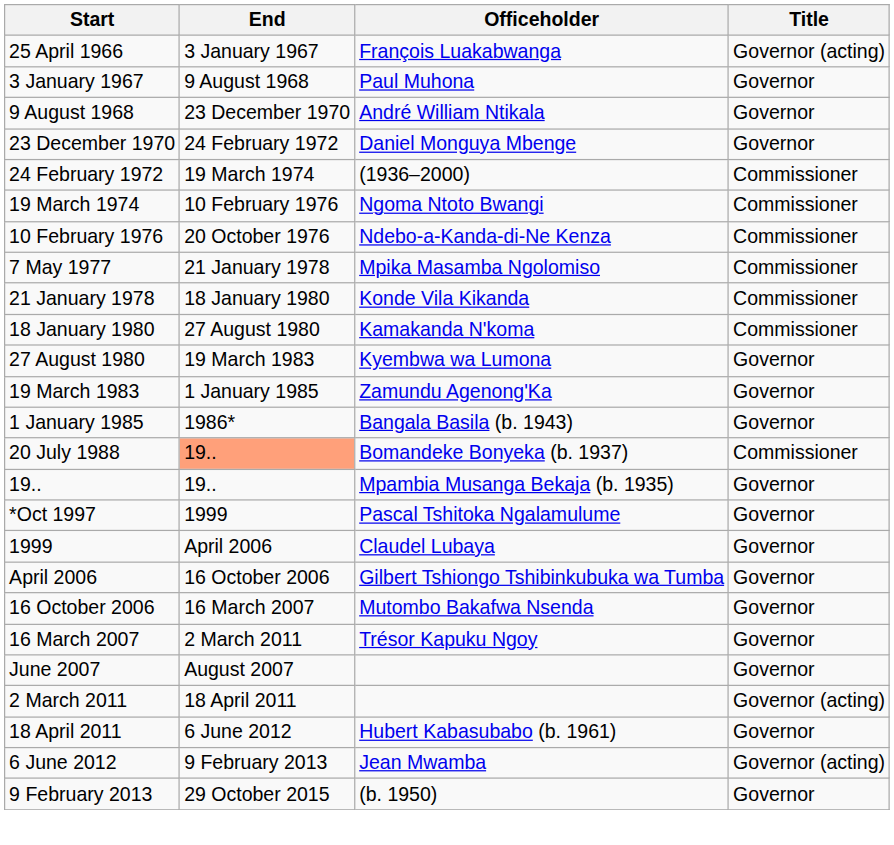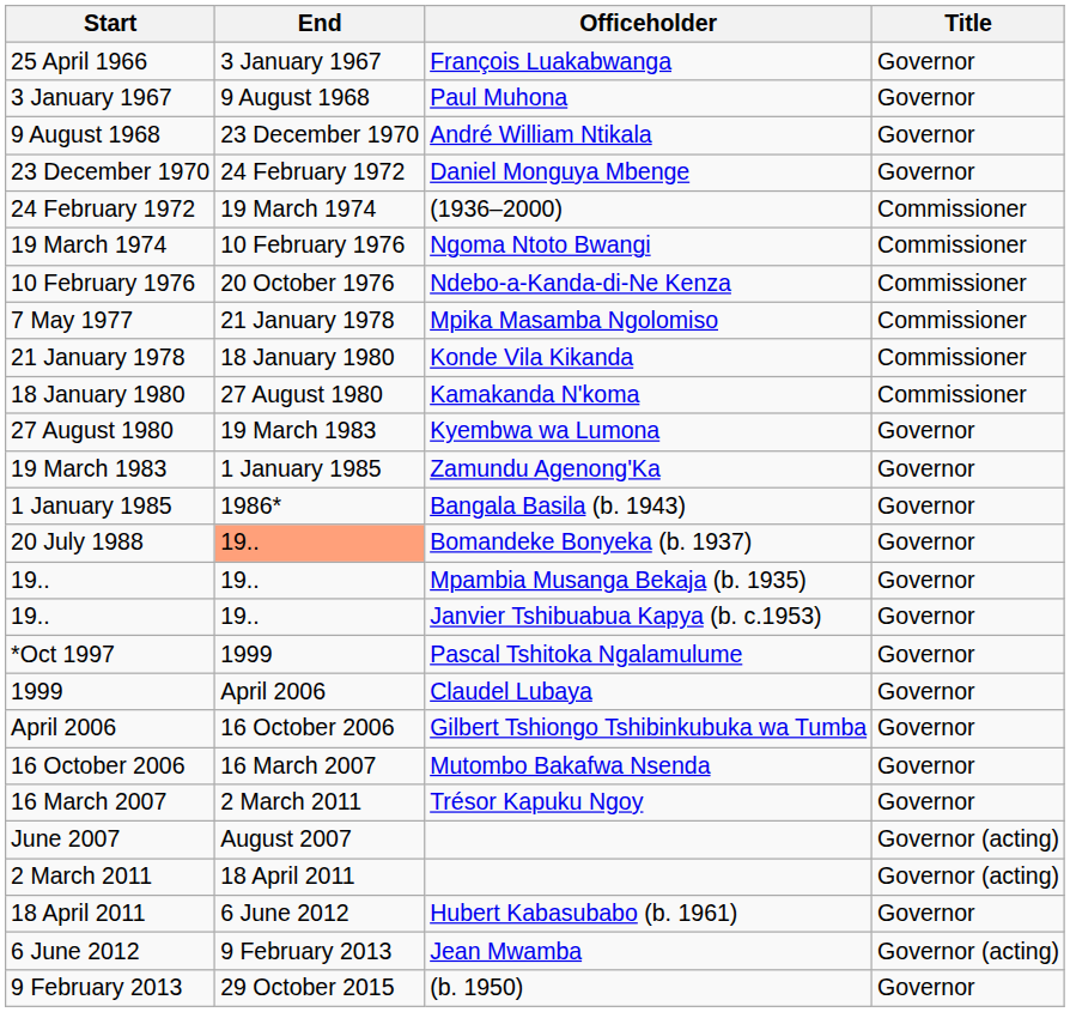25 April 1966 | Title: Governor (acting) -> Governor
20 July 1988 | Title: Commissioner -> Governor
+ row: 19.. | 19.. | Janvier Tshibuabua Kapya (b. c.1953) | Governor
June 2007 | Title: Governor -> Governor (acting)
